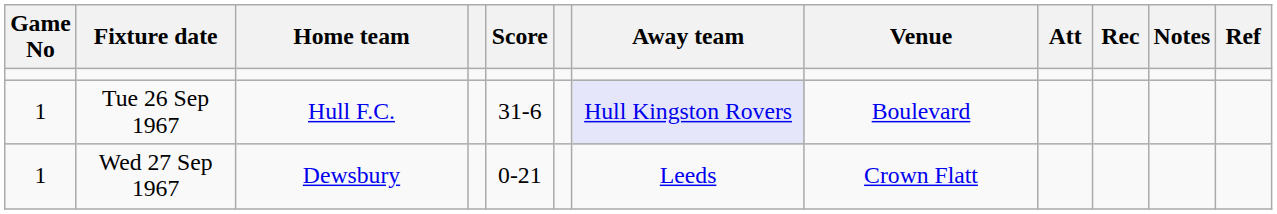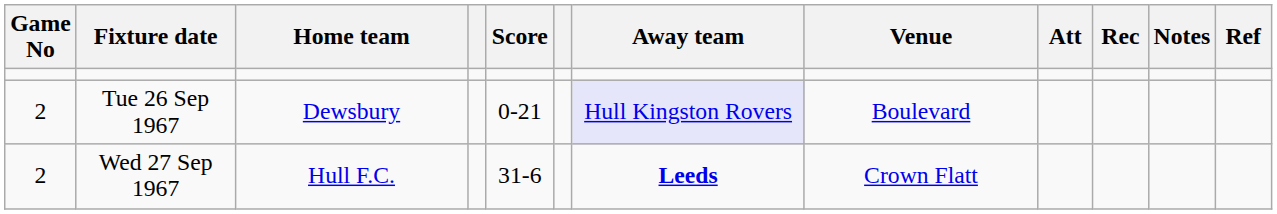Tue 26 Sep 1967 | Game No: 1 -> 2
Tue 26 Sep 1967 | Home team: Hull F.C. -> Dewsbury
Tue 26 Sep 1967 | Score: 31-6 -> 0-21
Wed 27 Sep 1967 | Game No: 1 -> 2
Wed 27 Sep 1967 | Home team: Dewsbury -> Hull F.C.
Wed 27 Sep 1967 | Score: 0-21 -> 31-6
Wed 27 Sep 1967 | Away team: normal -> bold
